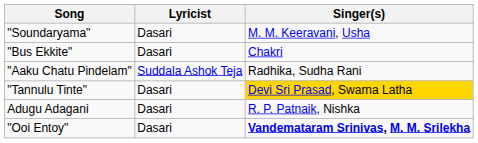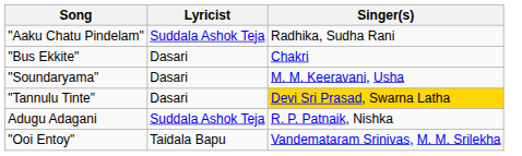rows swapped: "Soundaryama" <-> "Aaku Chatu Pindelam"
Adugu Adagani | Lyricist: Dasari -> Suddala Ashok Teja
"Ooi Entoy" | Lyricist: Dasari -> Taidala Bapu
"Ooi Entoy" | Singer(s): bold -> normal
